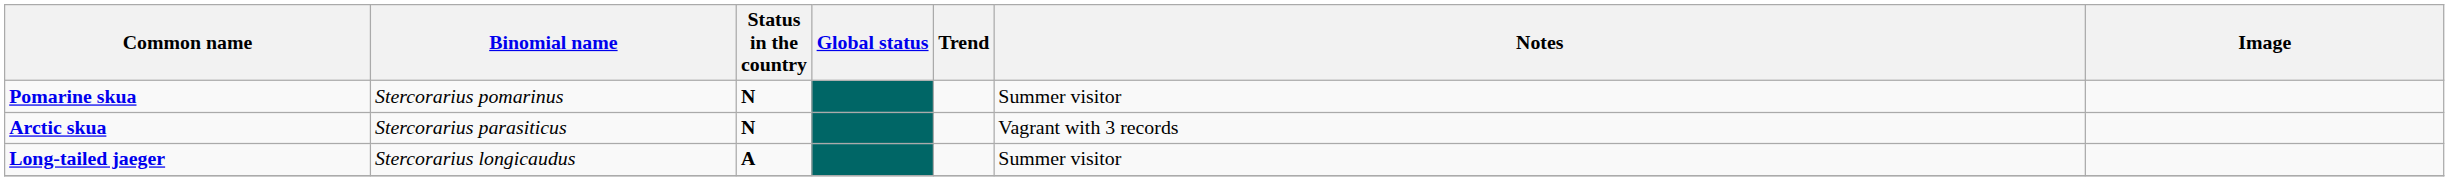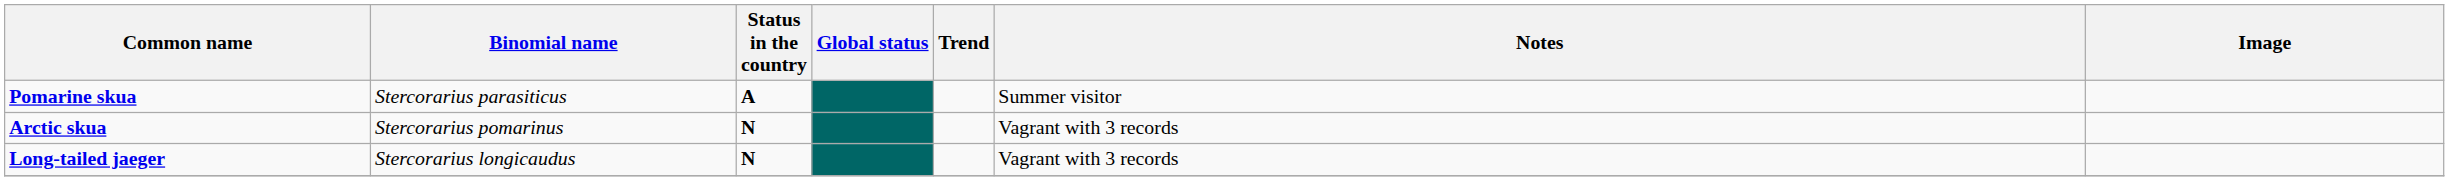Pomarine skua | Binomial name: Stercorarius pomarinus -> Stercorarius parasiticus
Pomarine skua | Status in the country: N -> A
Arctic skua | Binomial name: Stercorarius parasiticus -> Stercorarius pomarinus
Long-tailed jaeger | Status in the country: A -> N
Long-tailed jaeger | Notes: Summer visitor -> Vagrant with 3 records
